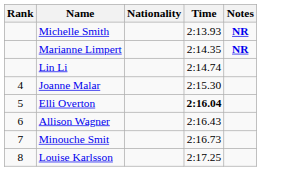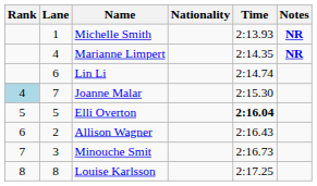+ column: Lane | 1 | 4 | 6 | 7 | 5 | 2 | 3 | 8
Joanne Malar | Rank: no background -> lightblue background
